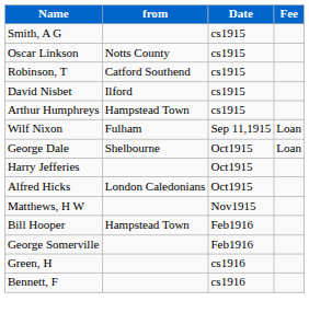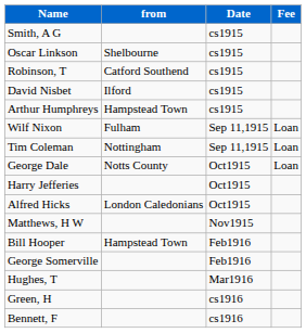Oscar Linkson | from: Notts County -> Shelbourne
+ row: Tim Coleman | Nottingham | Sep 11,1915 | Loan
George Dale | from: Shelbourne -> Notts County
+ row: Hughes, T | Mar1916
